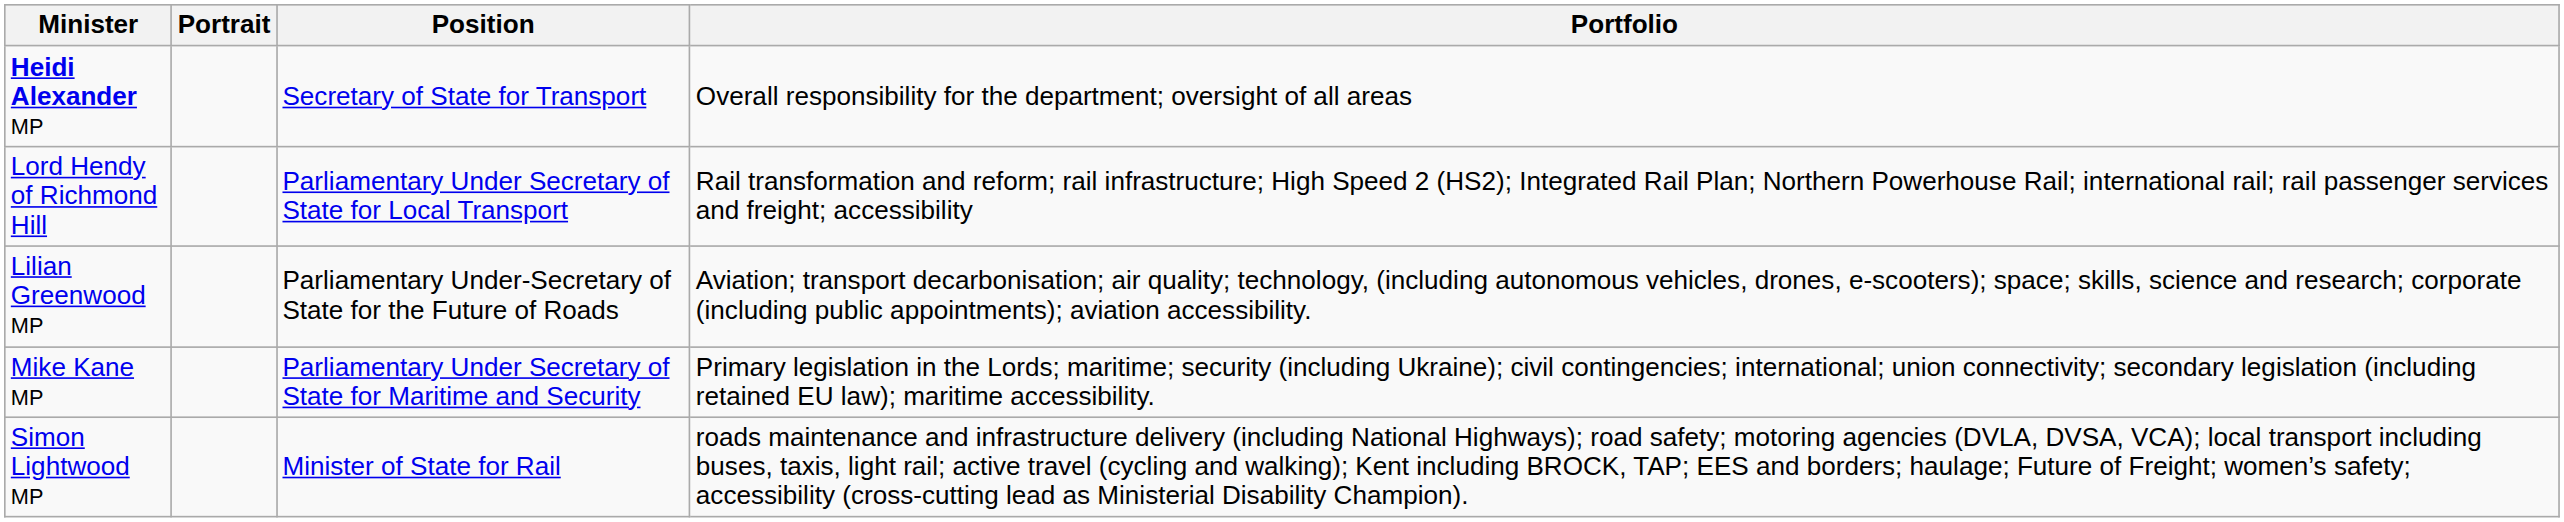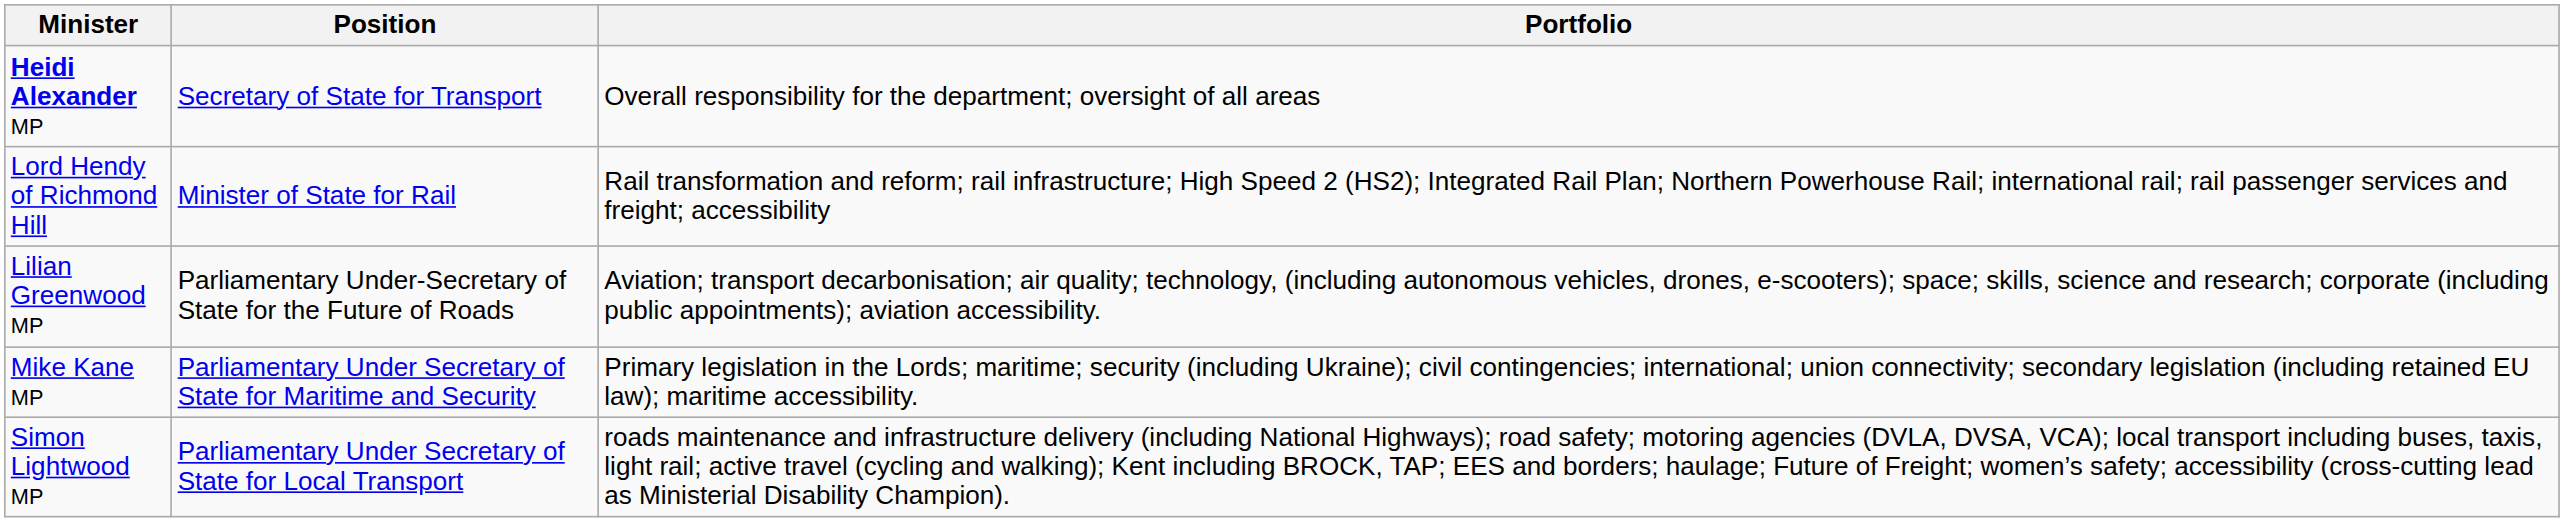- column: Portrait
Lord Hendy of Richmond Hill | Position: Parliamentary Under Secretary of State for Local Transport -> Minister of State for Rail
Simon Lightwood MP | Position: Minister of State for Rail -> Parliamentary Under Secretary of State for Local Transport
